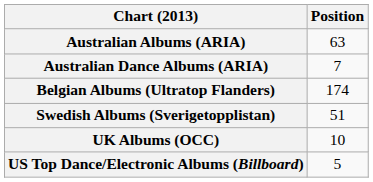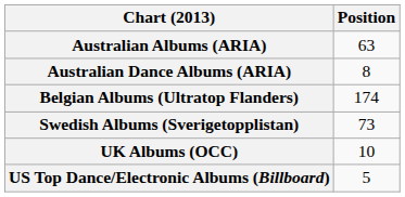Australian Dance Albums (ARIA) | Position: 7 -> 8
Swedish Albums (Sverigetopplistan) | Position: 51 -> 73
